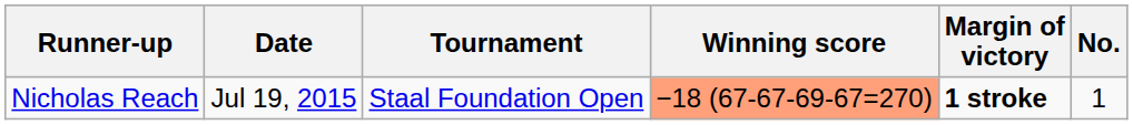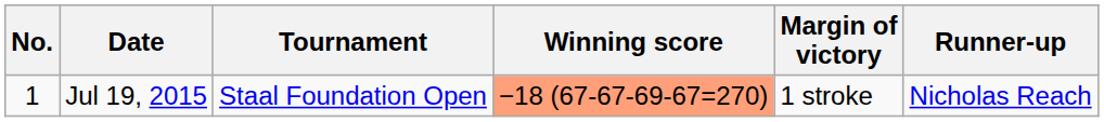columns swapped: No. <-> Runner-up
Jul 19, 2015 | Margin of victory: bold -> normal
